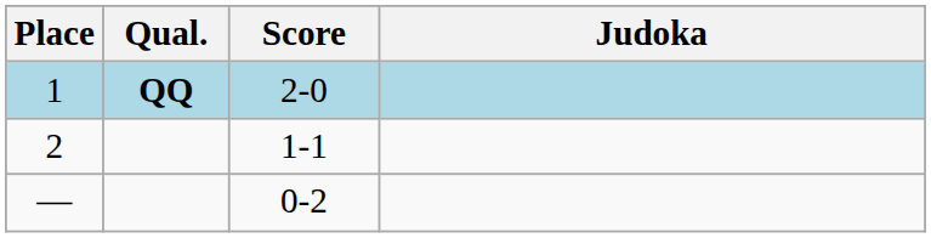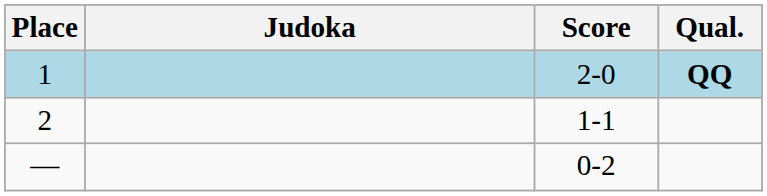columns swapped: Judoka <-> Qual.
